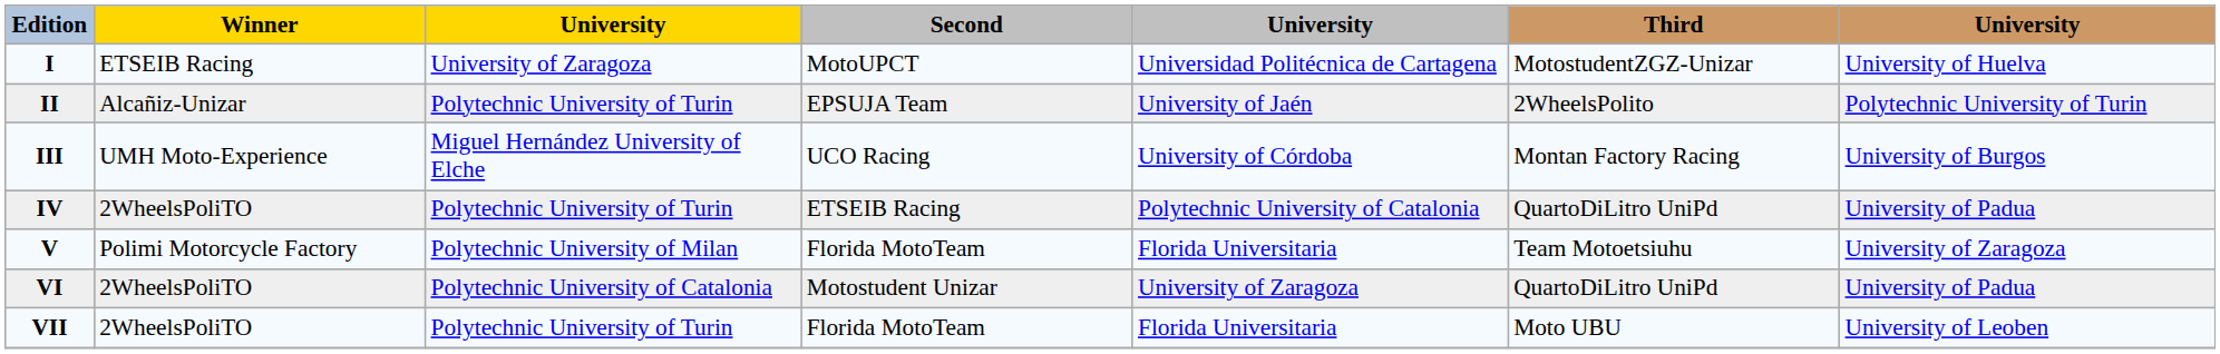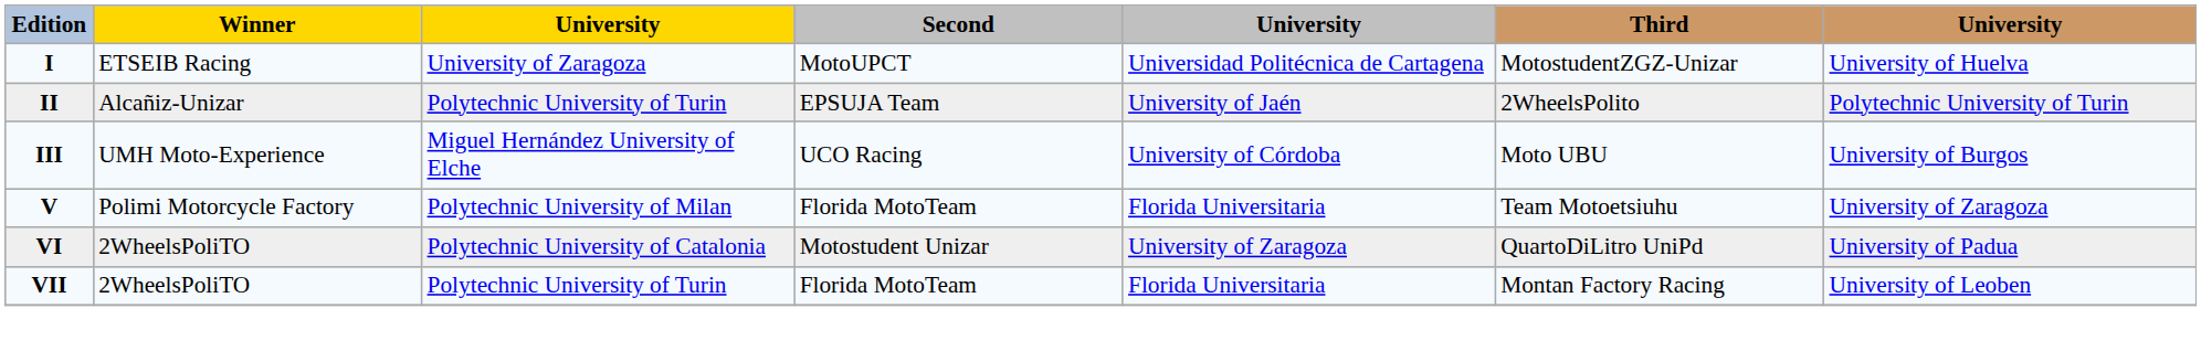III | Third: Montan Factory Racing -> Moto UBU
- row: IV | 2WheelsPoliTO | Polytechnic University of Turin | ETSEIB Racing | Polytechnic University of Catalonia | QuartoDiLitro UniPd | University of Padua
VII | Third: Moto UBU -> Montan Factory Racing
